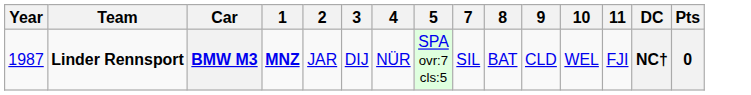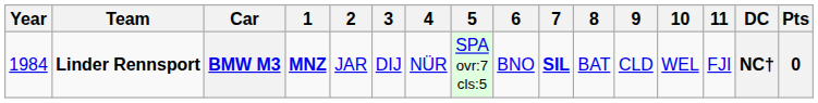+ column: 6 | BNO
BMW M3 | Year: 1987 -> 1984
BMW M3 | 7: normal -> bold
